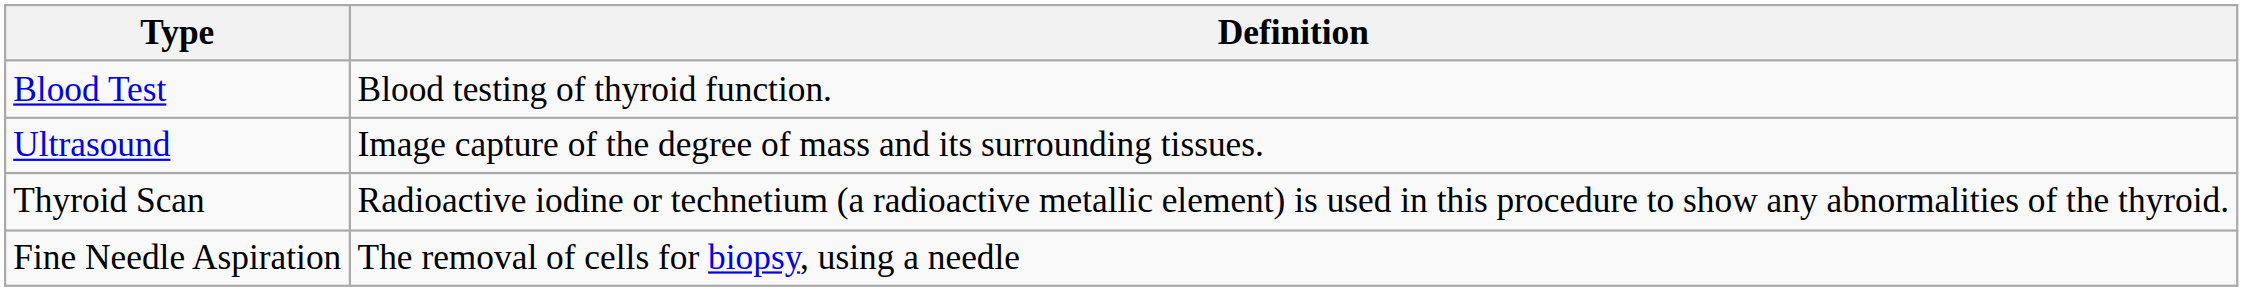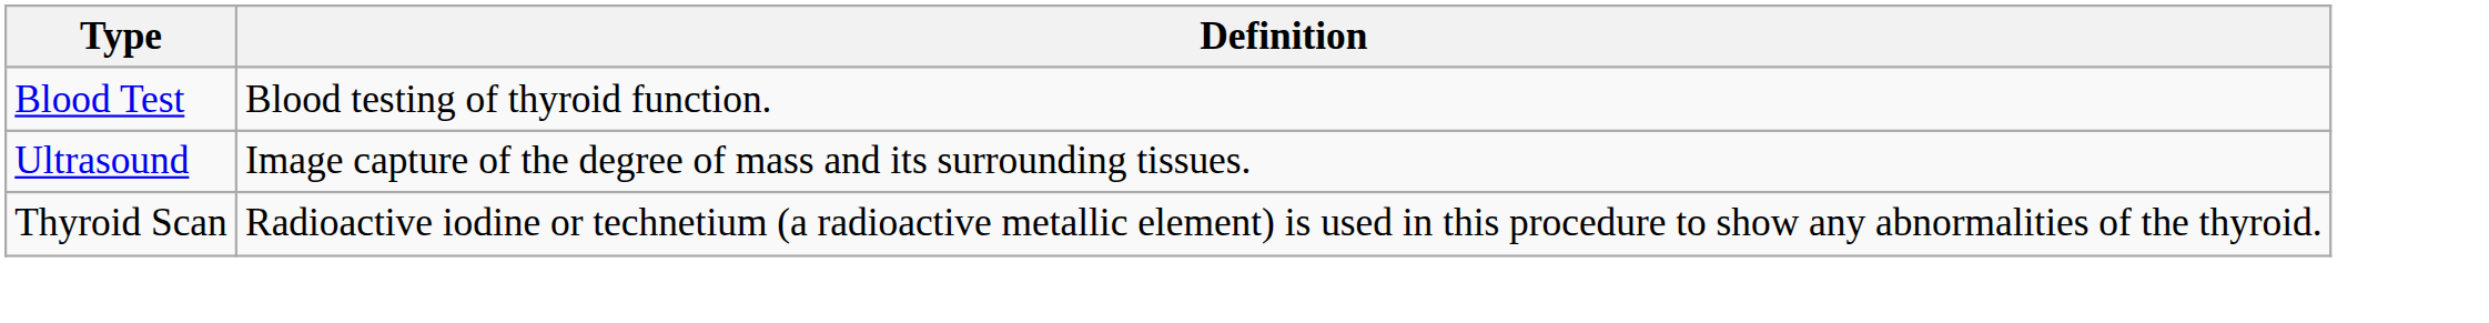- row: Fine Needle Aspiration | The removal of cells for biopsy, using a needle
